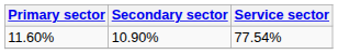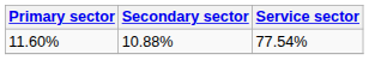11.60% | Secondary sector: 10.90% -> 10.88%
